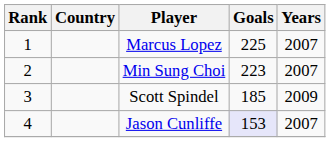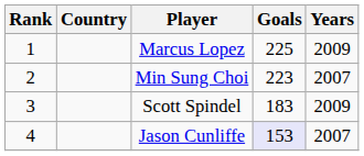Marcus Lopez | Years: 2007 -> 2009
Scott Spindel | Goals: 185 -> 183
